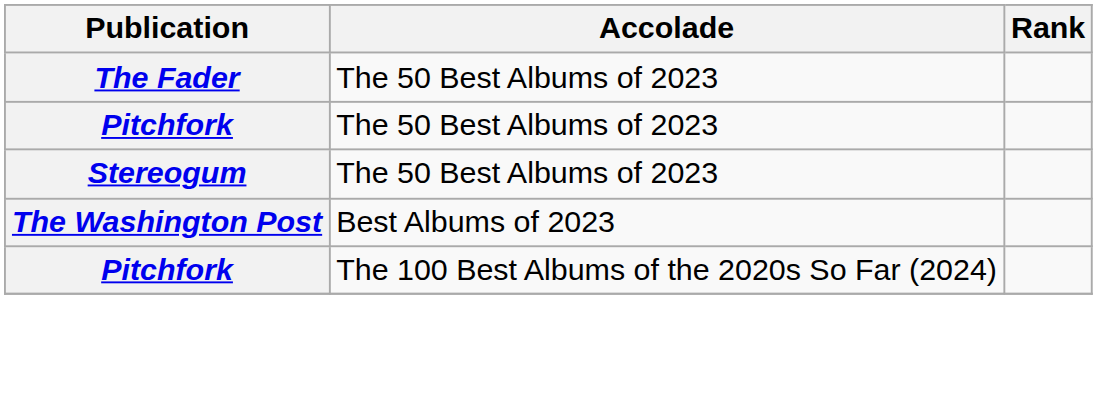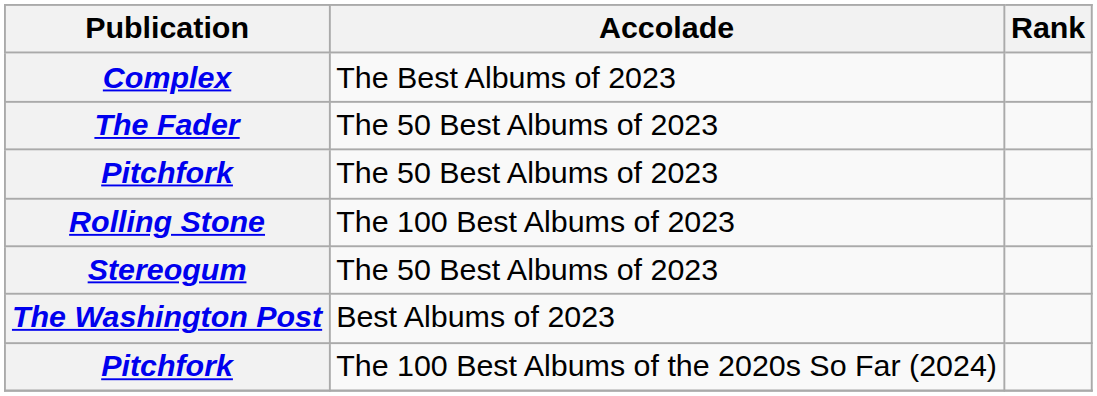+ row: Complex | The Best Albums of 2023
+ row: Rolling Stone | The 100 Best Albums of 2023
